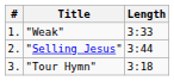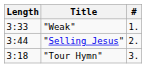columns swapped: # <-> Length
